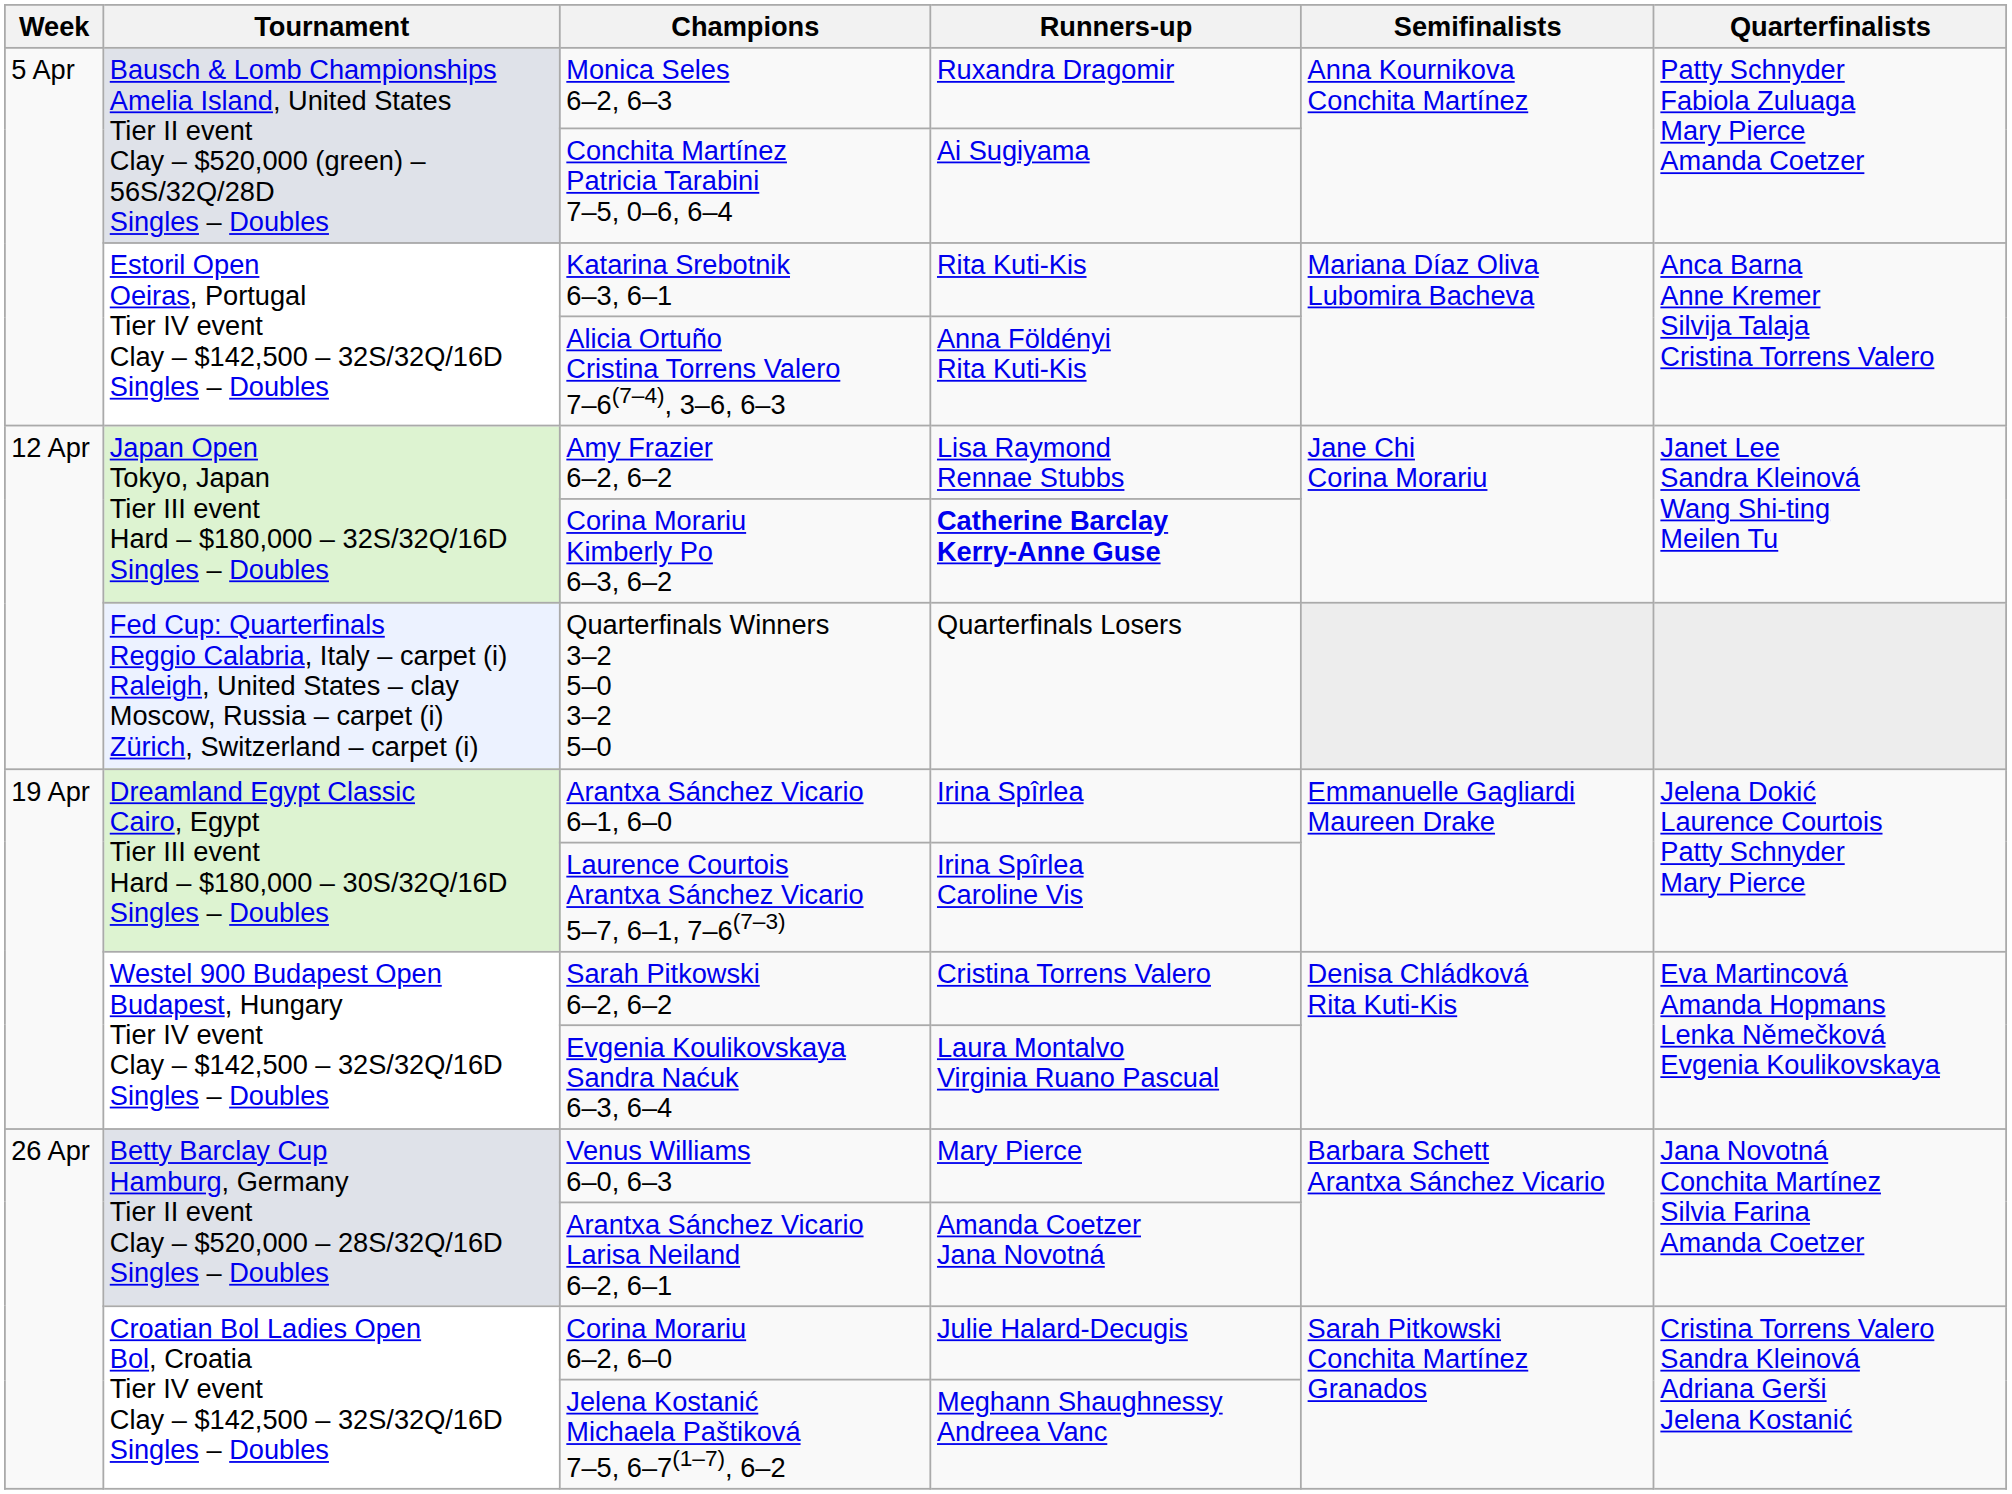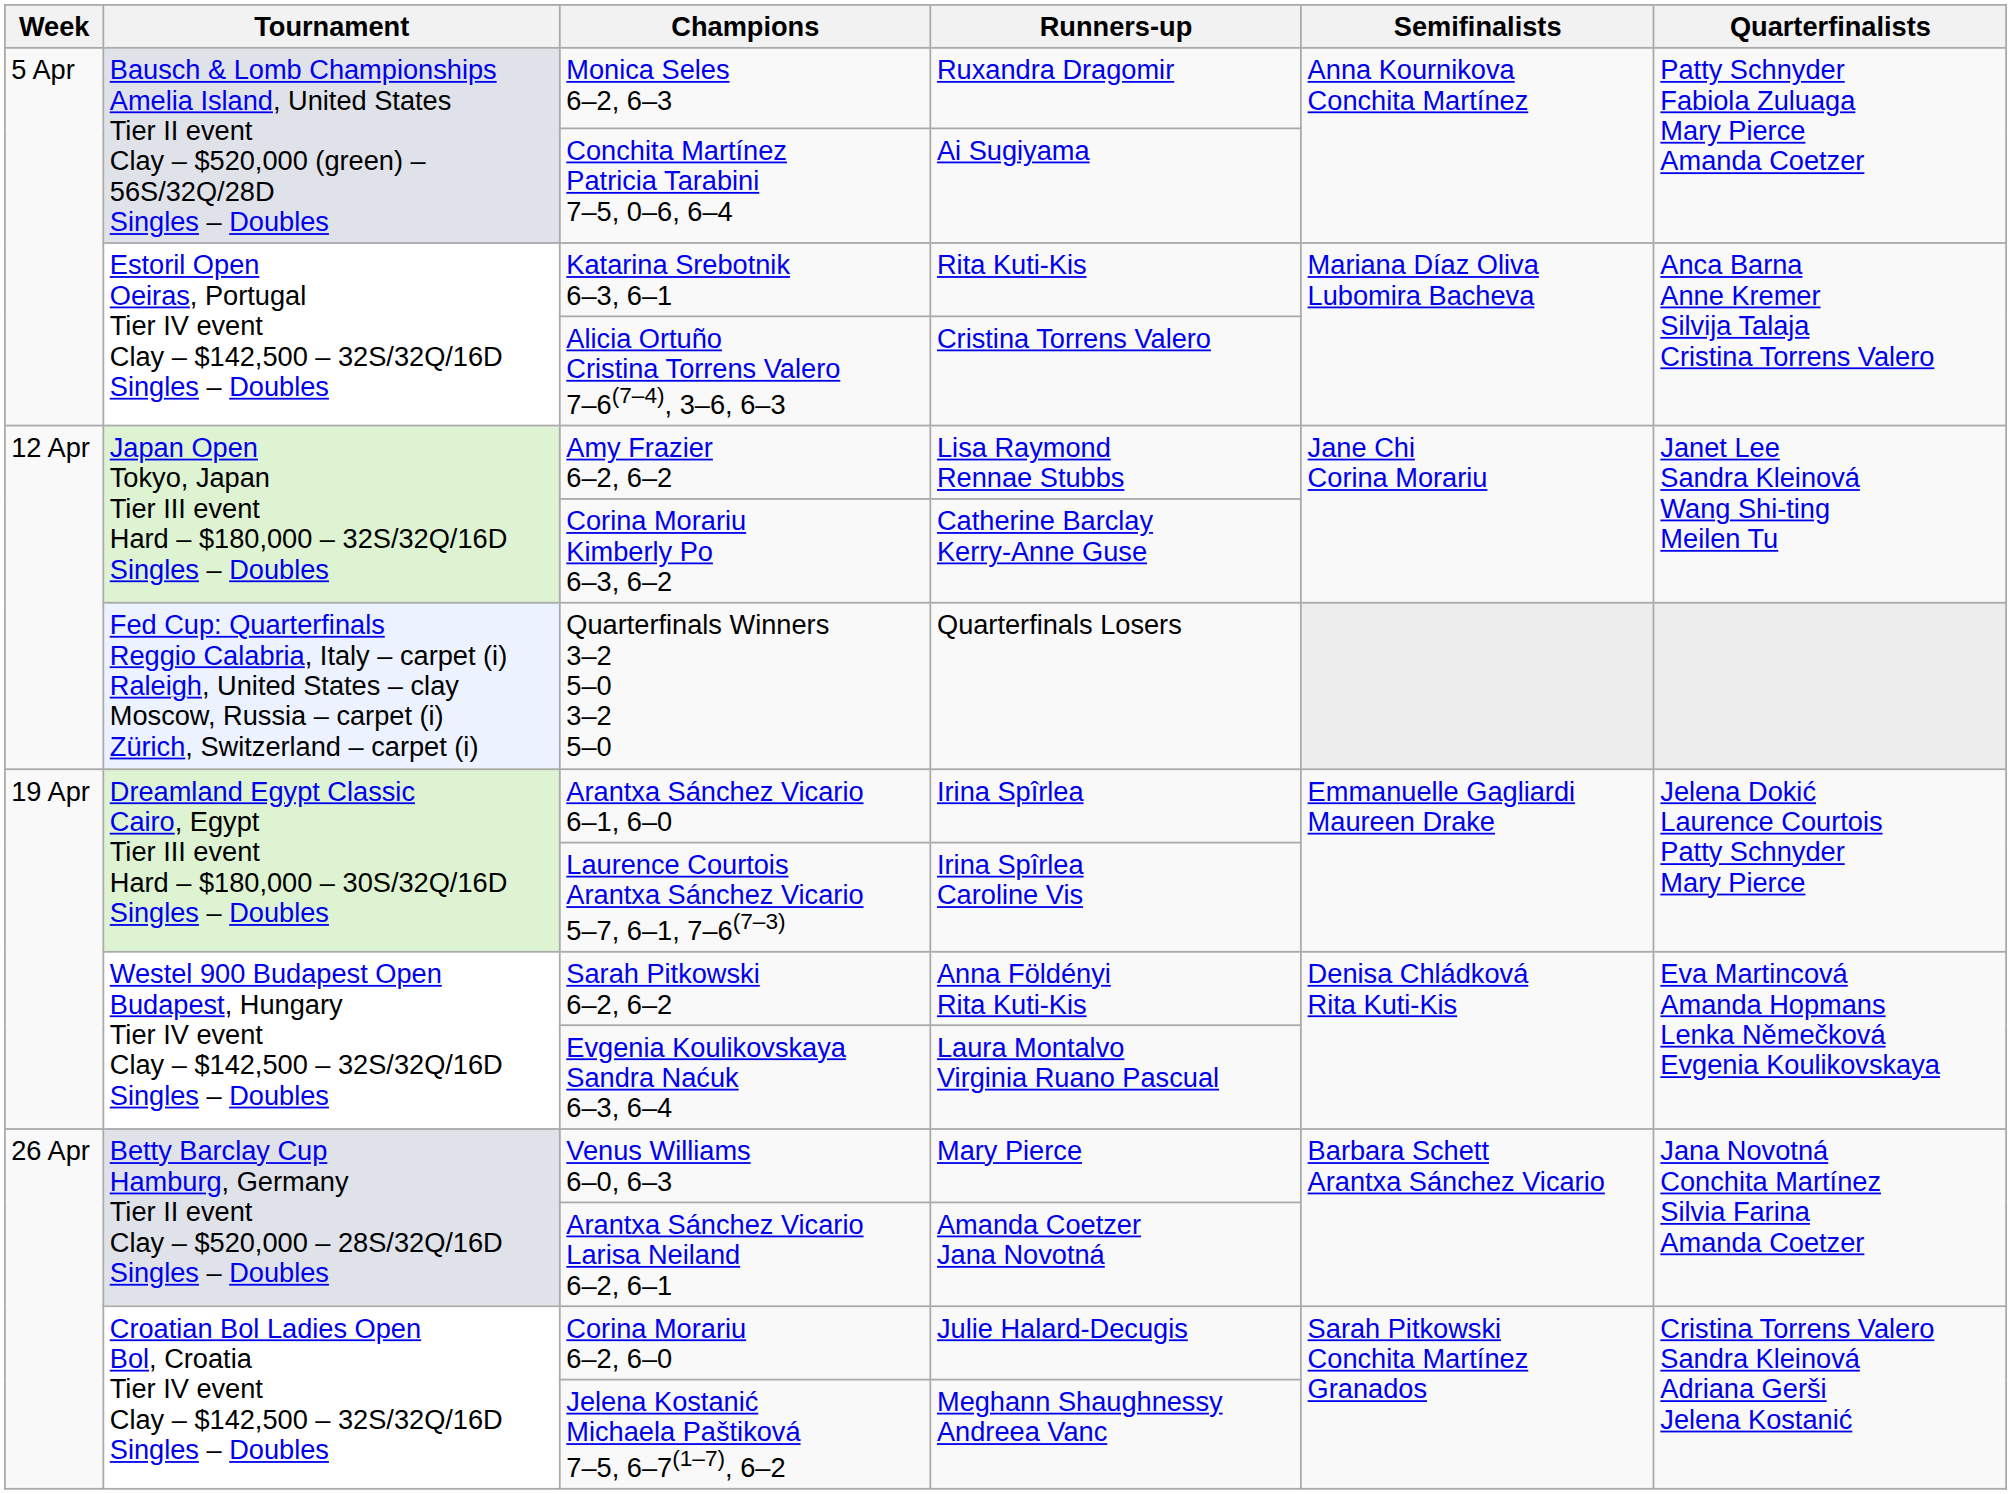Alicia Ortuño Cristina Torrens Valero 7–6(7–4), 3–6, 6–3 | Runners-up: Anna Földényi Rita Kuti-Kis -> Cristina Torrens Valero
Corina Morariu Kimberly Po 6–3, 6–2 | Runners-up: bold -> normal
Sarah Pitkowski 6–2, 6–2 | Runners-up: Cristina Torrens Valero -> Anna Földényi Rita Kuti-Kis
